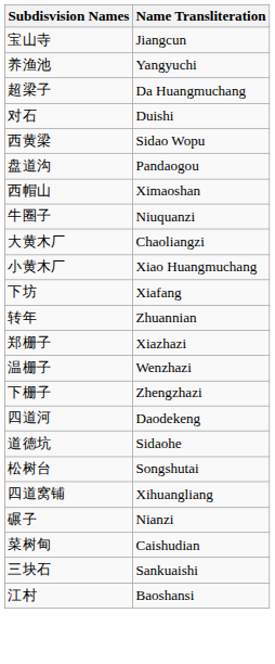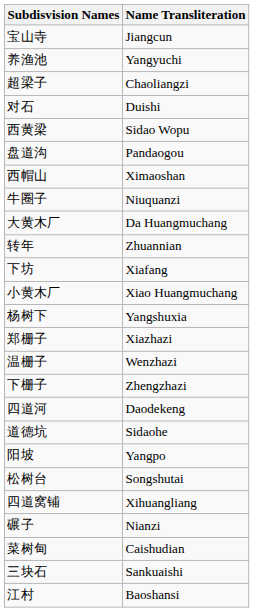超梁子 | Name Transliteration: Da Huangmuchang -> Chaoliangzi
大黄木厂 | Name Transliteration: Chaoliangzi -> Da Huangmuchang
rows swapped: 小黄木厂 <-> 转年
+ row: 杨树下 | Yangshuxia
+ row: 阳坡 | Yangpo
